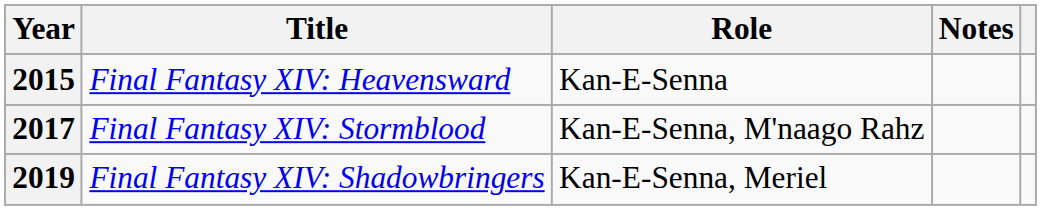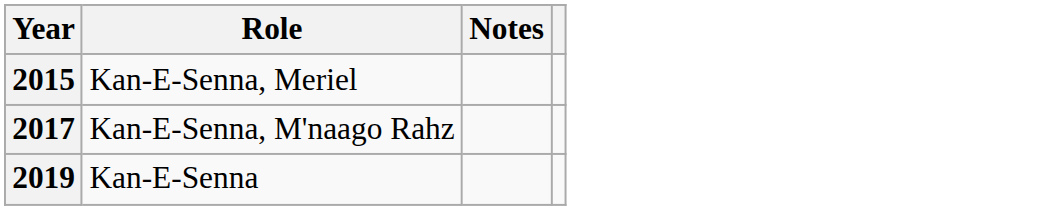- column: Title | Final Fantasy XIV: Heavensward | Final Fantasy XIV: Stormblood | Final Fantasy XIV: Shadowbringers
2015 | Role: Kan-E-Senna -> Kan-E-Senna, Meriel
2019 | Role: Kan-E-Senna, Meriel -> Kan-E-Senna
